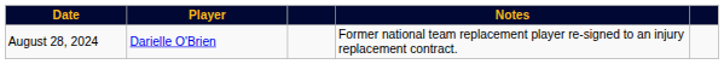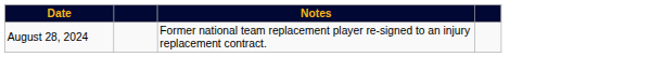- column: Player | Darielle O'Brien
